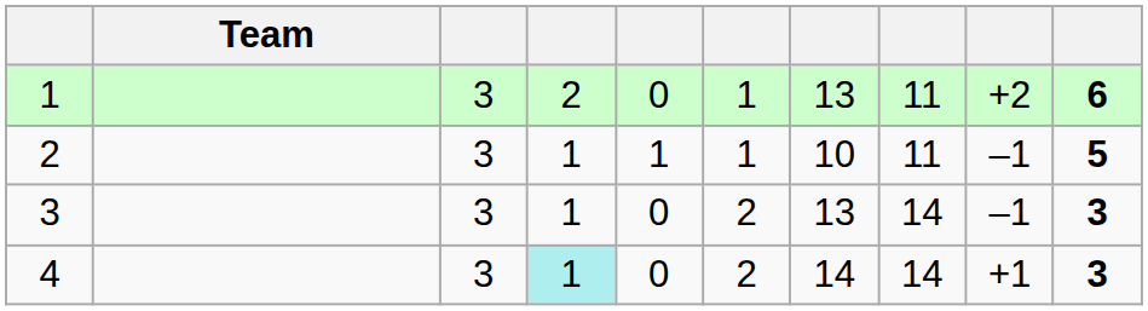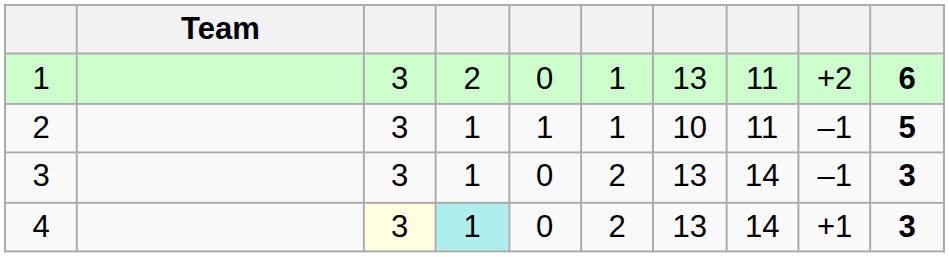4 | column 3: no background -> lightyellow background
4 | column 7: 14 -> 13
